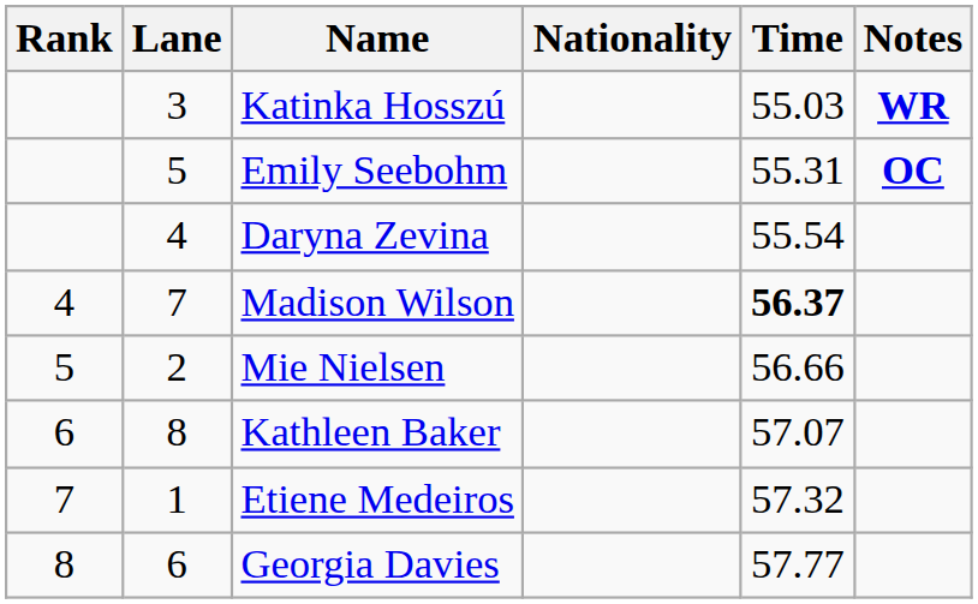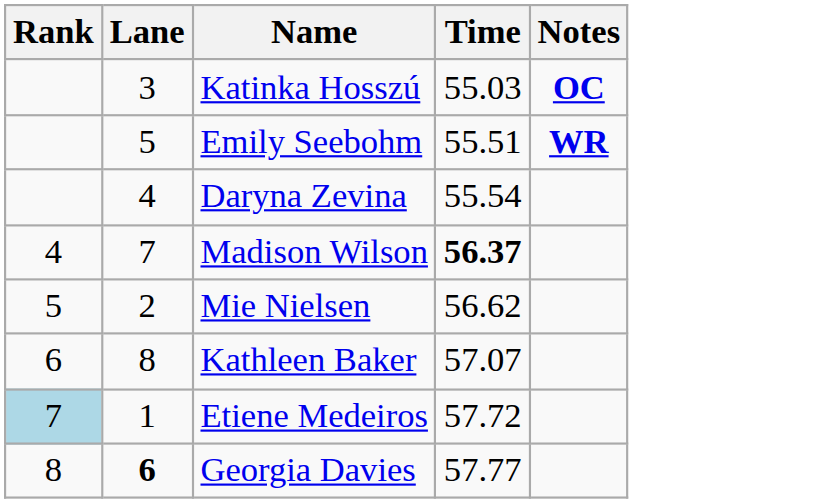- column: Nationality
Katinka Hosszú | Notes: WR -> OC
Emily Seebohm | Time: 55.31 -> 55.51
Emily Seebohm | Notes: OC -> WR
Mie Nielsen | Time: 56.66 -> 56.62
Etiene Medeiros | Rank: no background -> lightblue background
Etiene Medeiros | Time: 57.32 -> 57.72
Georgia Davies | Lane: normal -> bold
